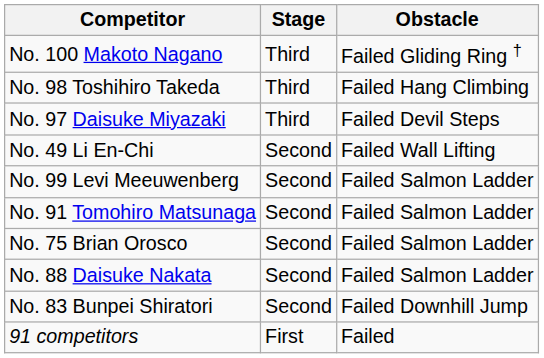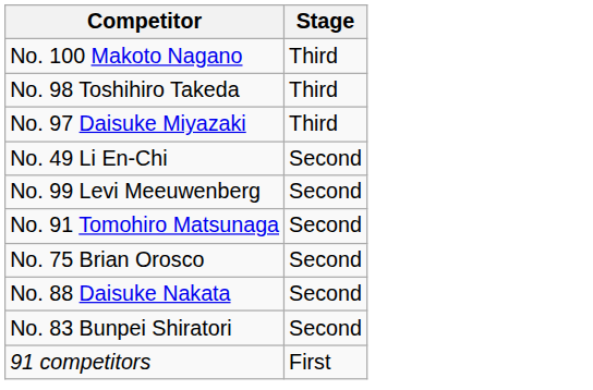- column: Obstacle | Failed Gliding Ring † | Failed Hang Climbing | Failed Devil Steps | Failed Wall Lifting | Failed Salmon Ladder | Failed Salmon Ladder | Failed Salmon Ladder | Failed Salmon Ladder | Failed Downhill Jump | Failed
